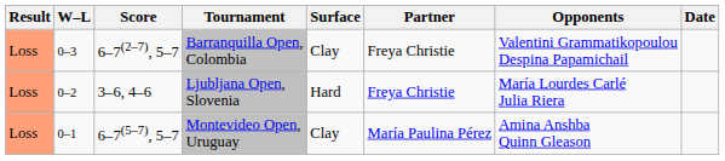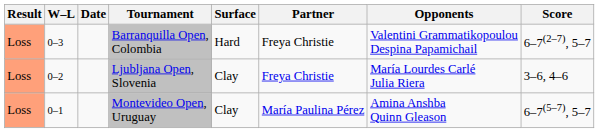columns swapped: Date <-> Score
Barranquilla Open, Colombia | Surface: Clay -> Hard
Ljubljana Open, Slovenia | Surface: Hard -> Clay
